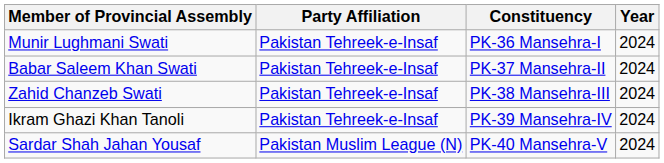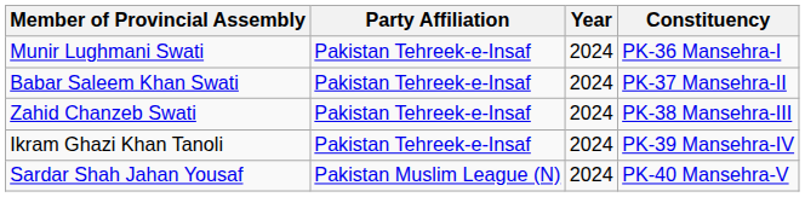columns swapped: Constituency <-> Year
